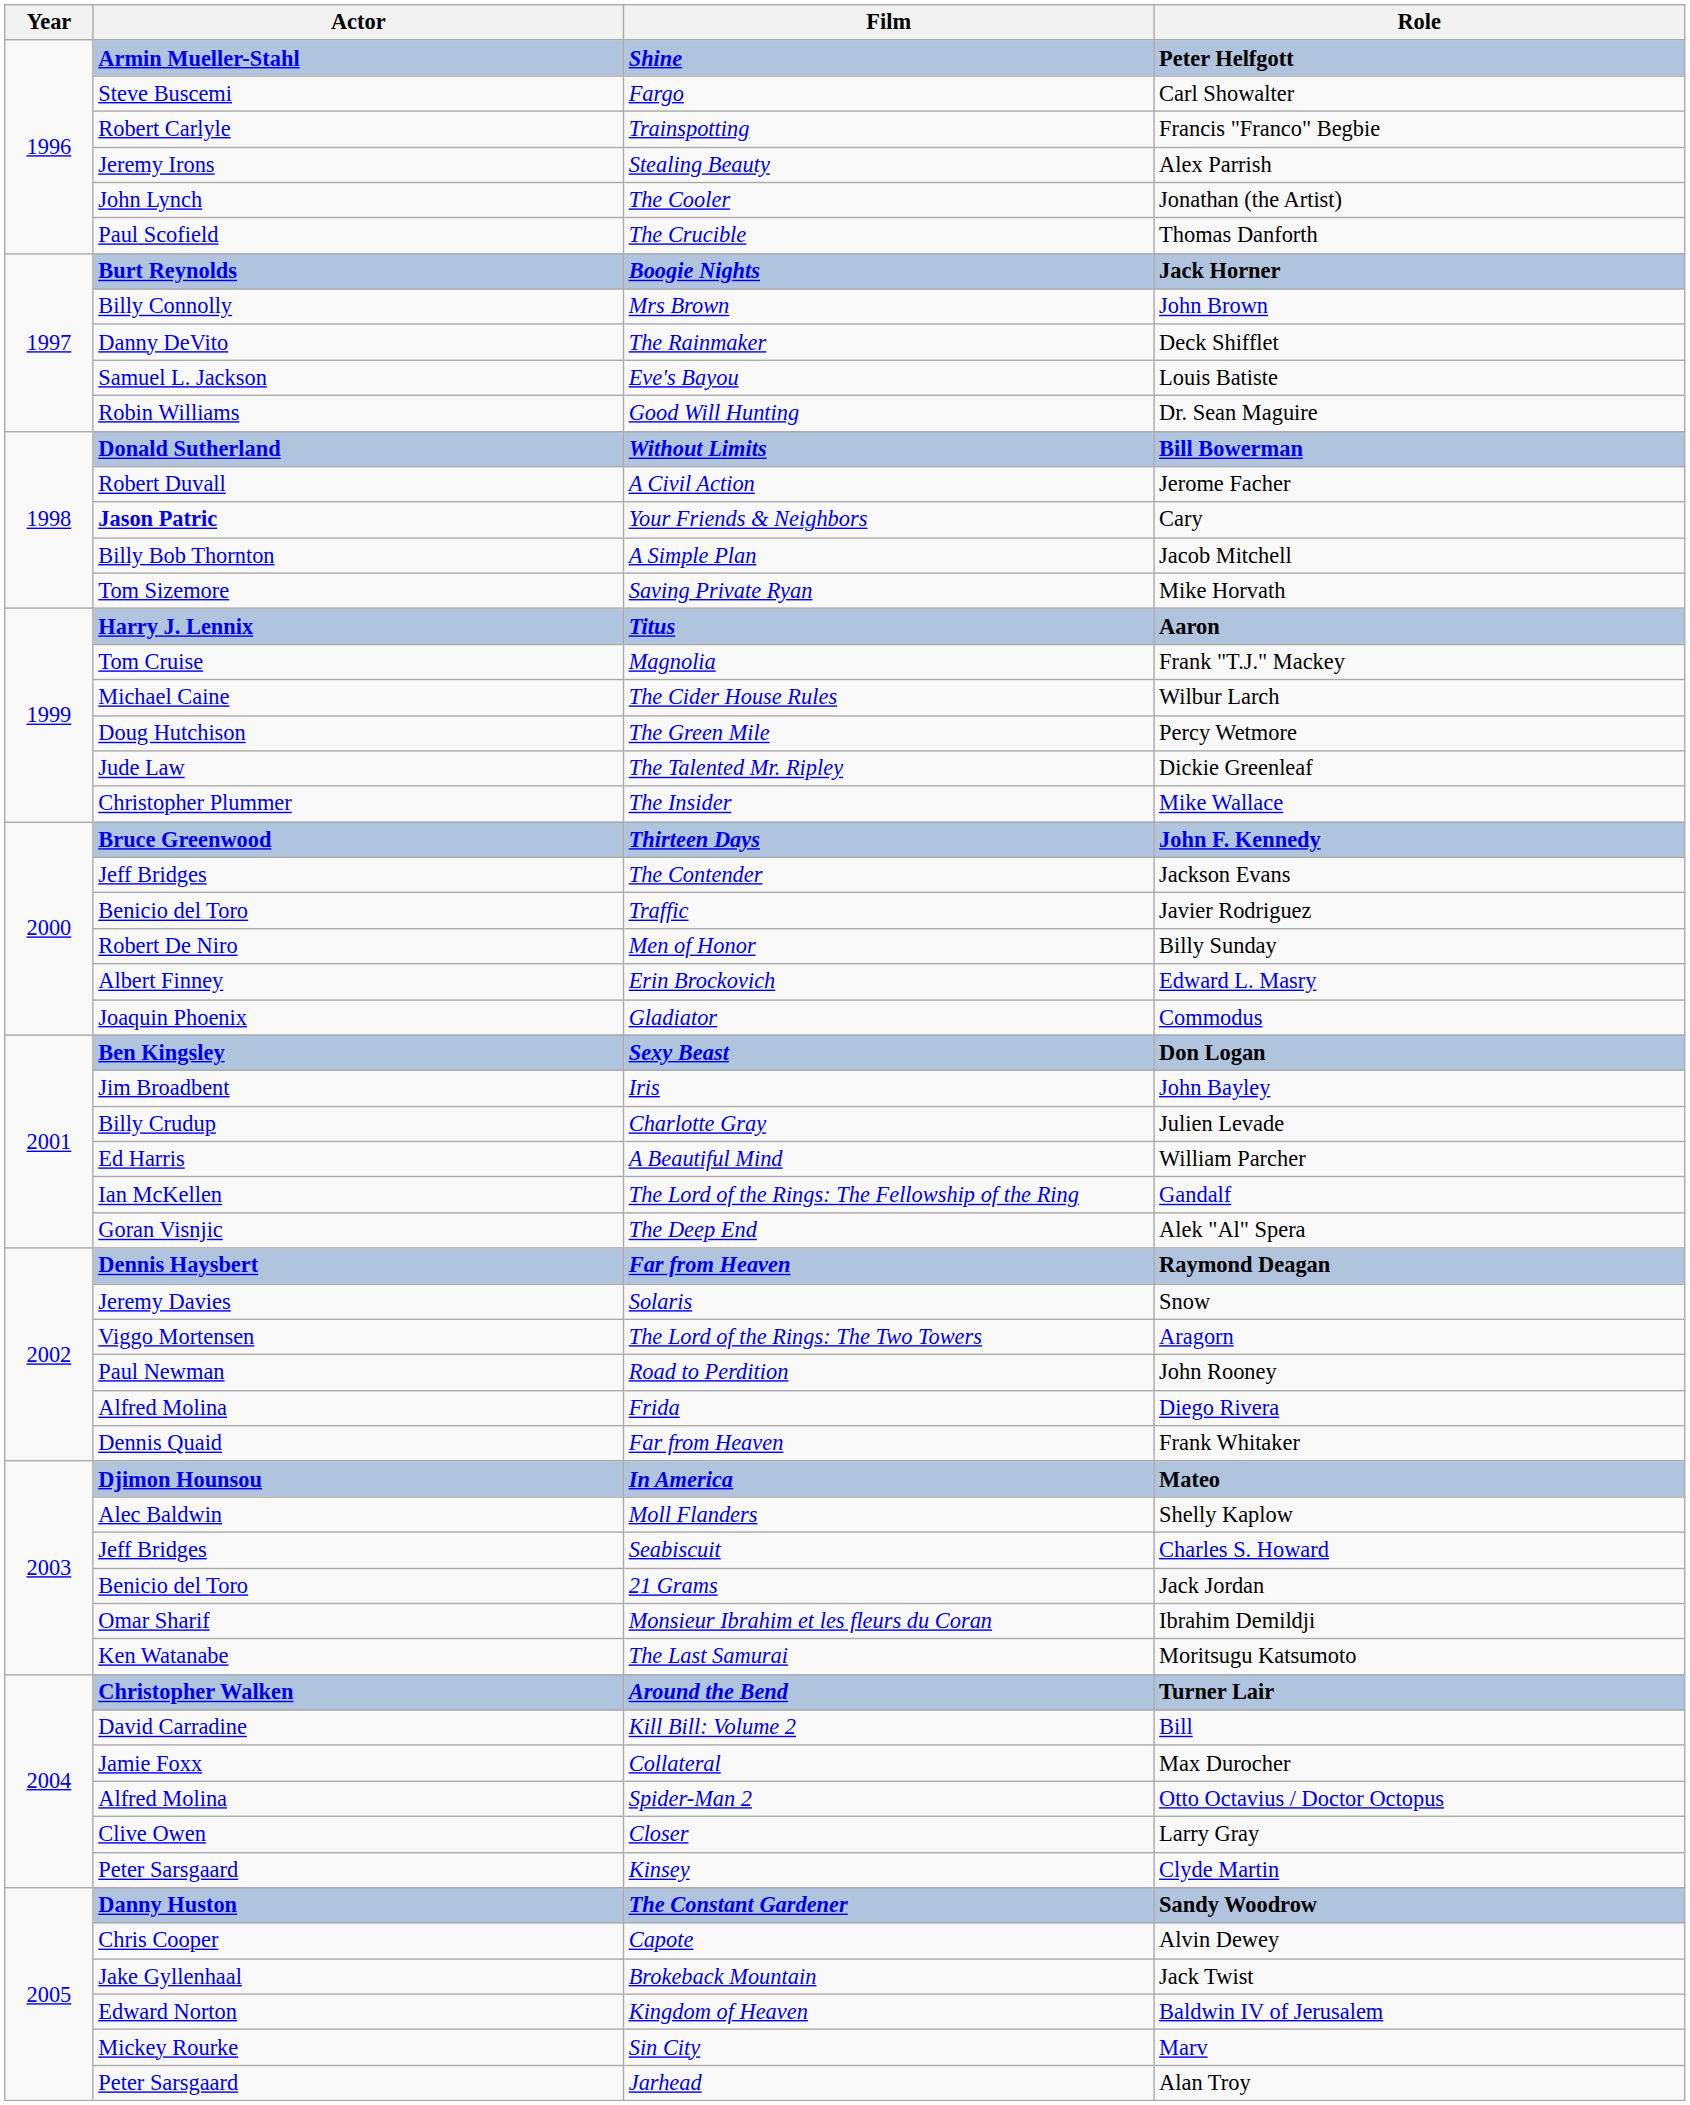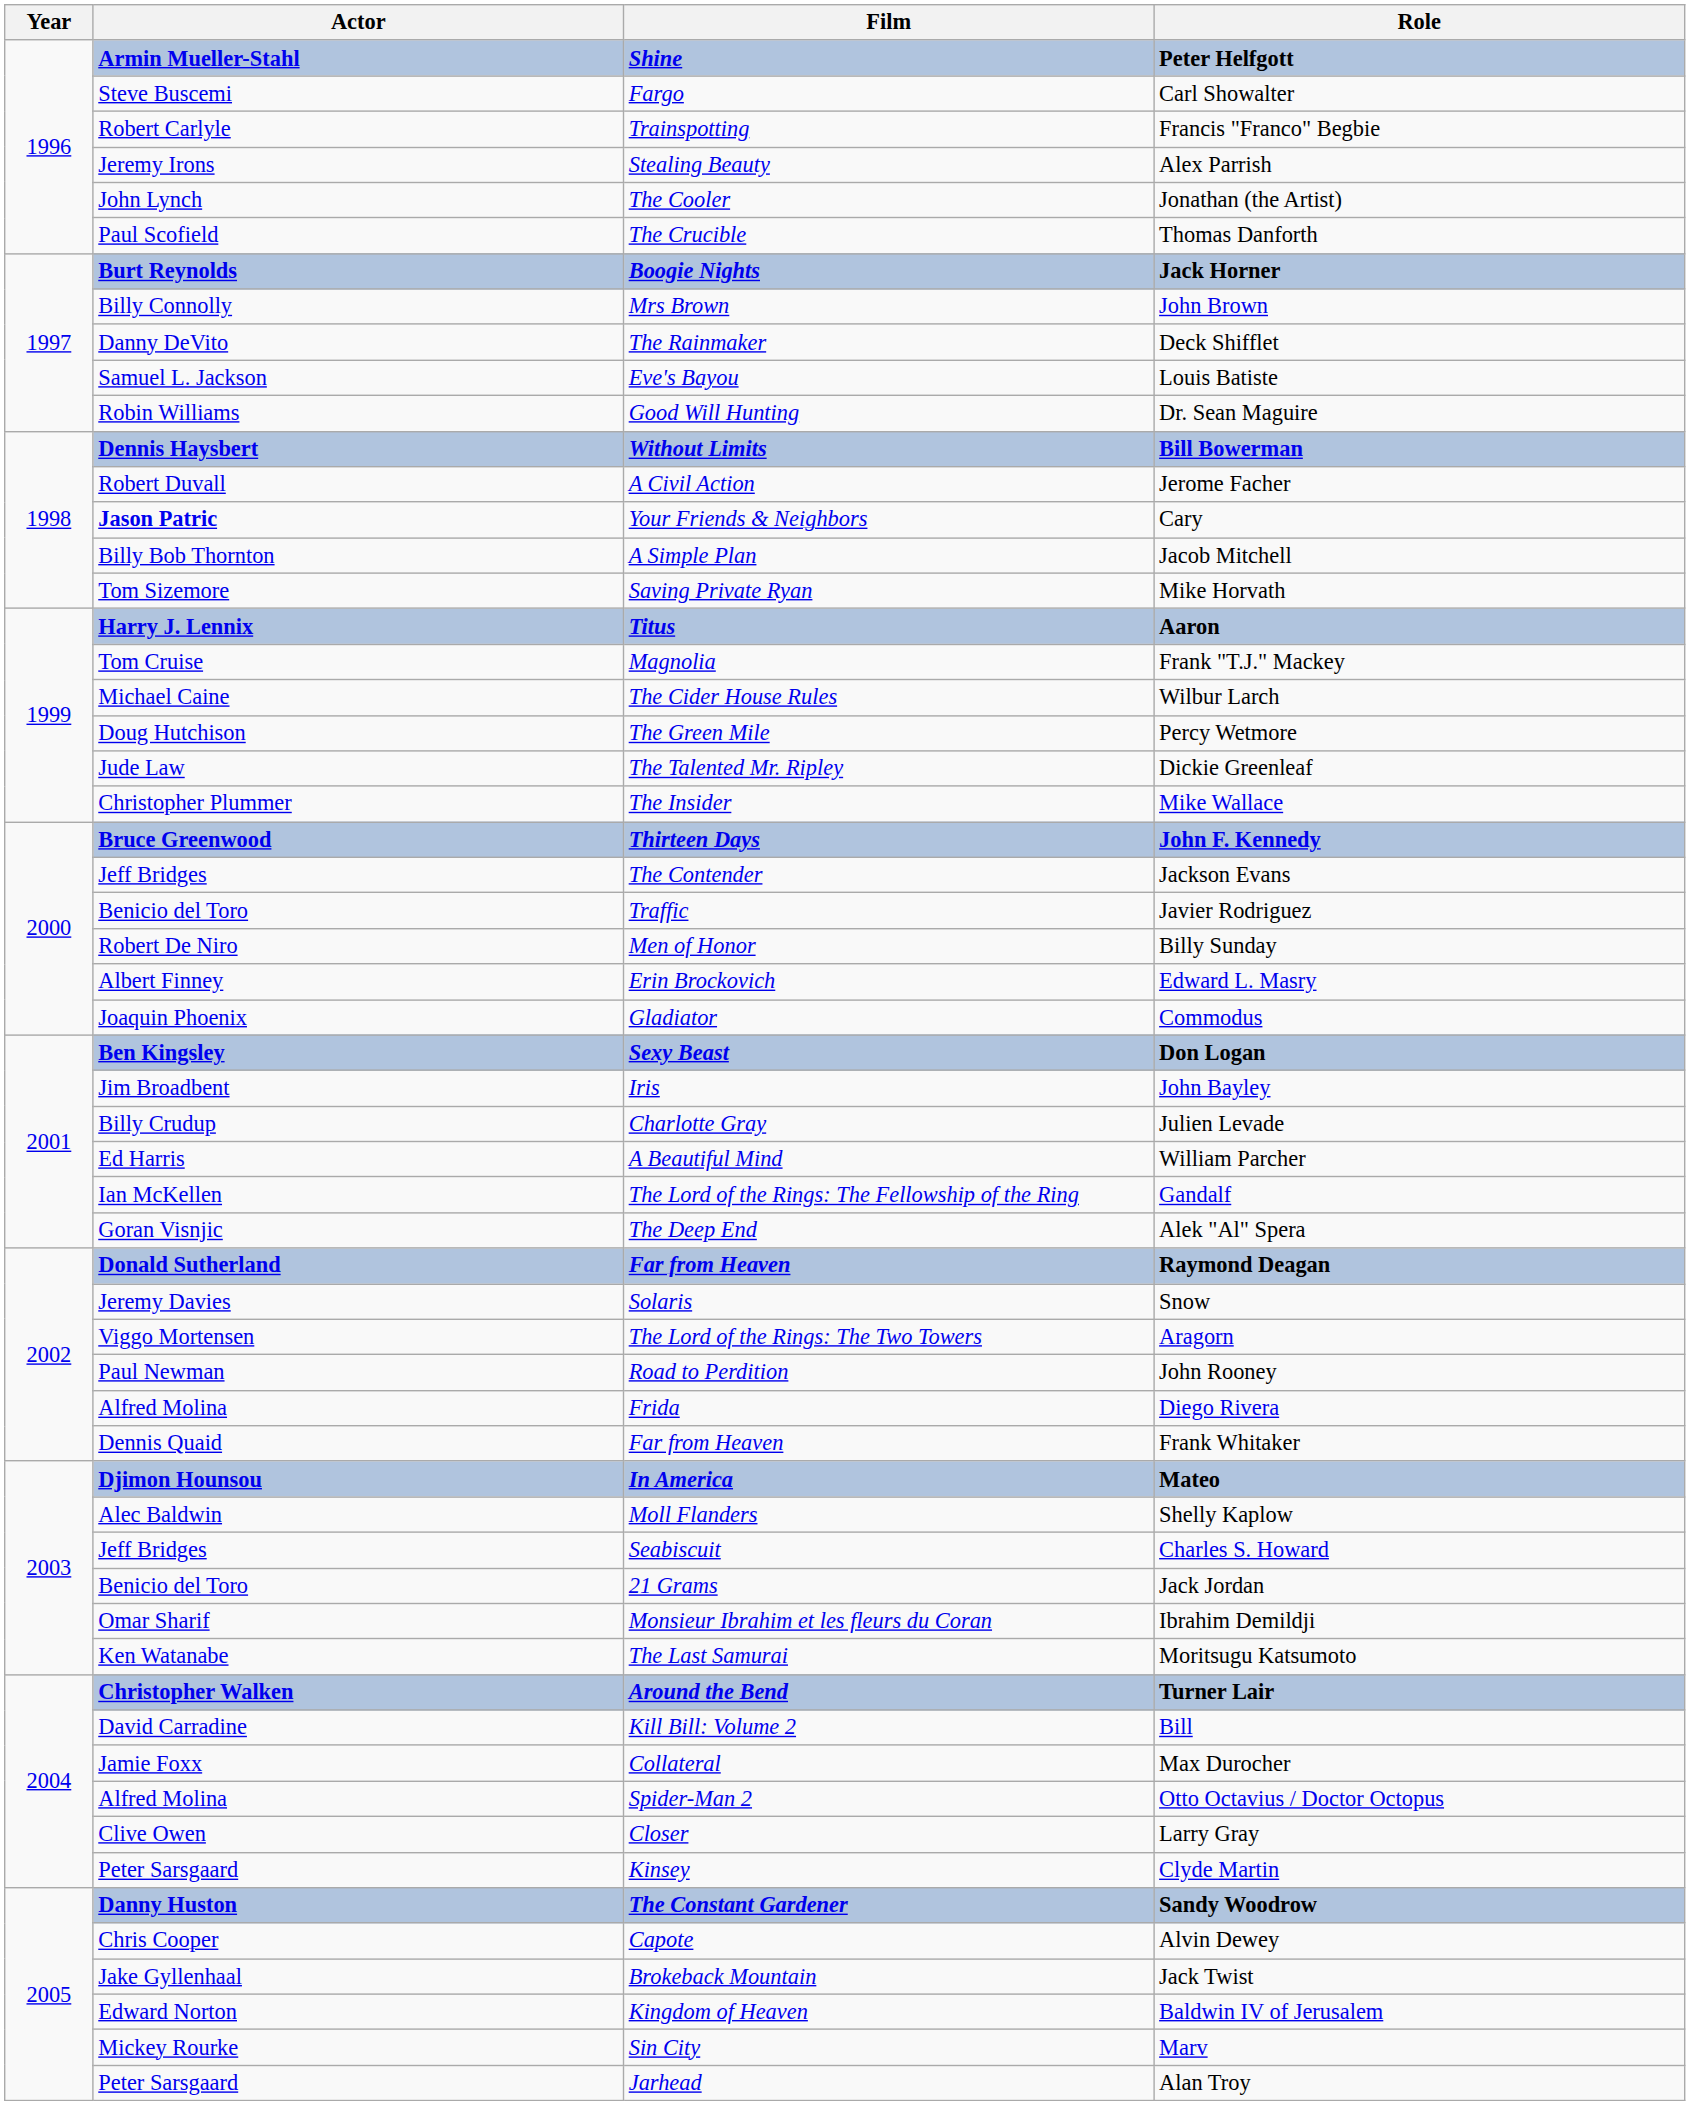Bill Bowerman | Actor: Donald Sutherland -> Dennis Haysbert
Raymond Deagan | Actor: Dennis Haysbert -> Donald Sutherland
